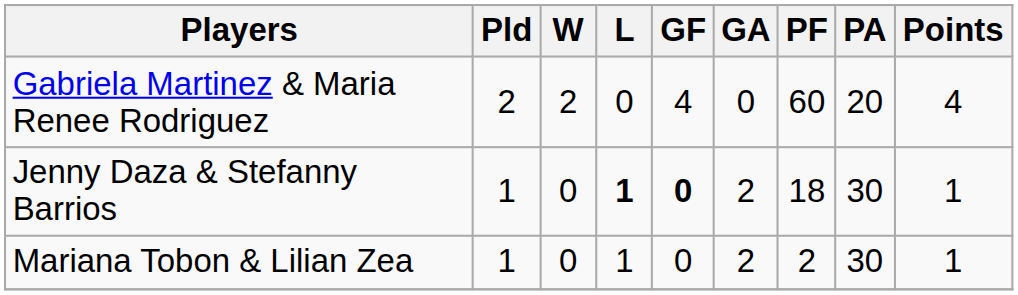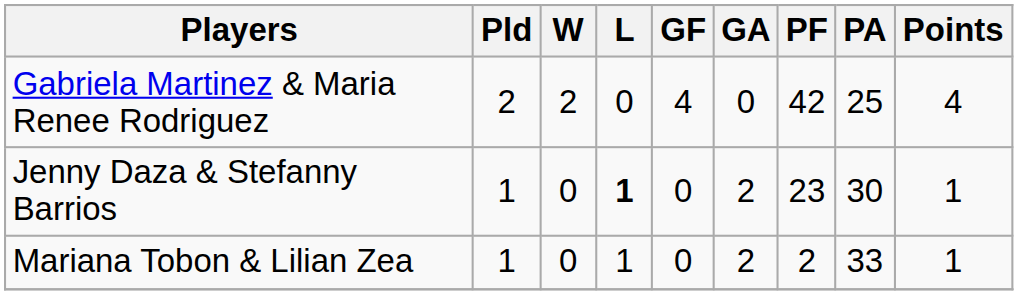Gabriela Martinez & Maria Renee Rodriguez | PF: 60 -> 42
Gabriela Martinez & Maria Renee Rodriguez | PA: 20 -> 25
Jenny Daza & Stefanny Barrios | GF: bold -> normal
Jenny Daza & Stefanny Barrios | PF: 18 -> 23
Mariana Tobon & Lilian Zea | PA: 30 -> 33
